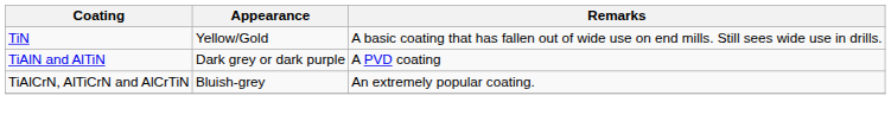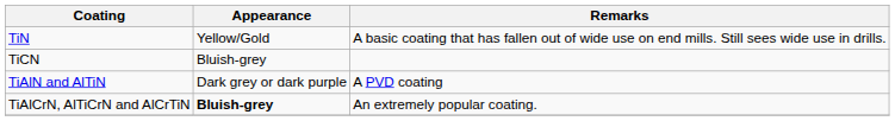+ row: TiCN | Bluish-grey
TiAlCrN, AlTiCrN and AlCrTiN | Appearance: normal -> bold
